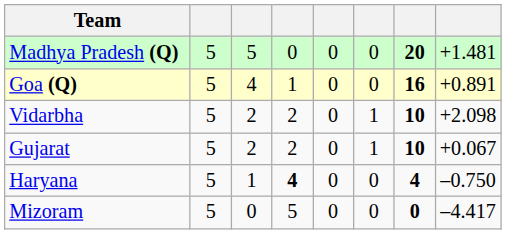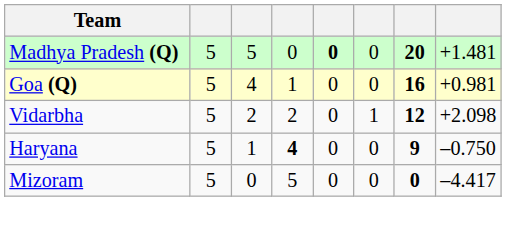Madhya Pradesh (Q) | column 5: normal -> bold
Goa (Q) | column 8: +0.891 -> +0.981
Vidarbha | column 7: 10 -> 12
- row: Gujarat | 5 | 2 | 2 | 0 | 1 | 10 | +0.067
Haryana | column 7: 4 -> 9
